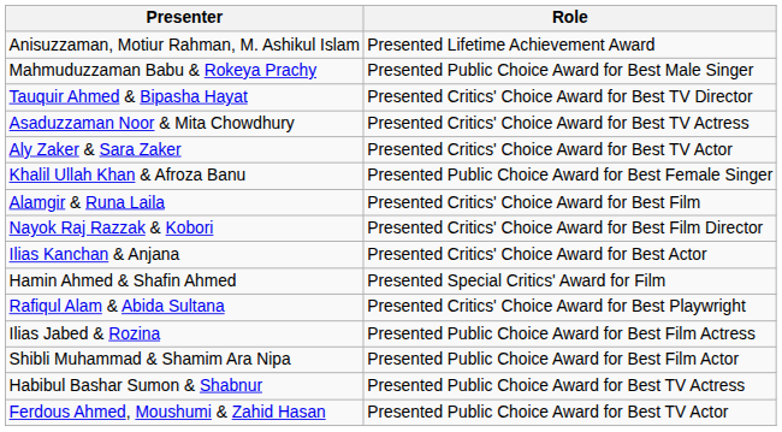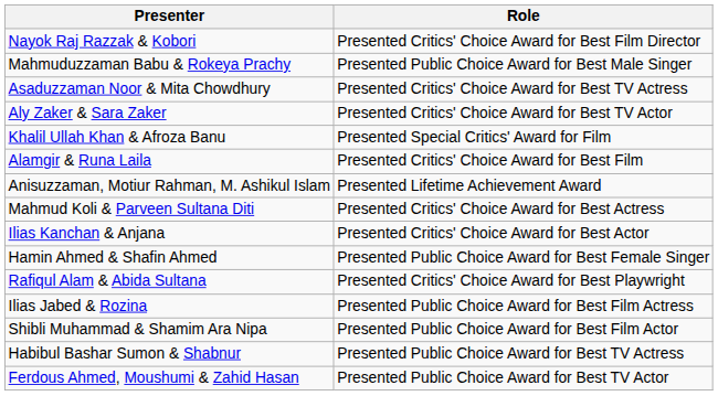rows swapped: Anisuzzaman, Motiur Rahman, M. Ashikul Islam <-> Nayok Raj Razzak & Kobori
- row: Tauquir Ahmed & Bipasha Hayat | Presented Critics' Choice Award for Best TV Director
Khalil Ullah Khan & Afroza Banu | Role: Presented Public Choice Award for Best Female Singer -> Presented Special Critics' Award for Film
+ row: Mahmud Koli & Parveen Sultana Diti | Presented Critics' Choice Award for Best Actress
Hamin Ahmed & Shafin Ahmed | Role: Presented Special Critics' Award for Film -> Presented Public Choice Award for Best Female Singer
